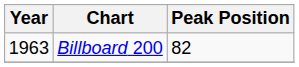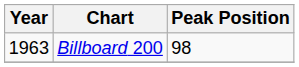Billboard 200 | Peak Position: 82 -> 98
